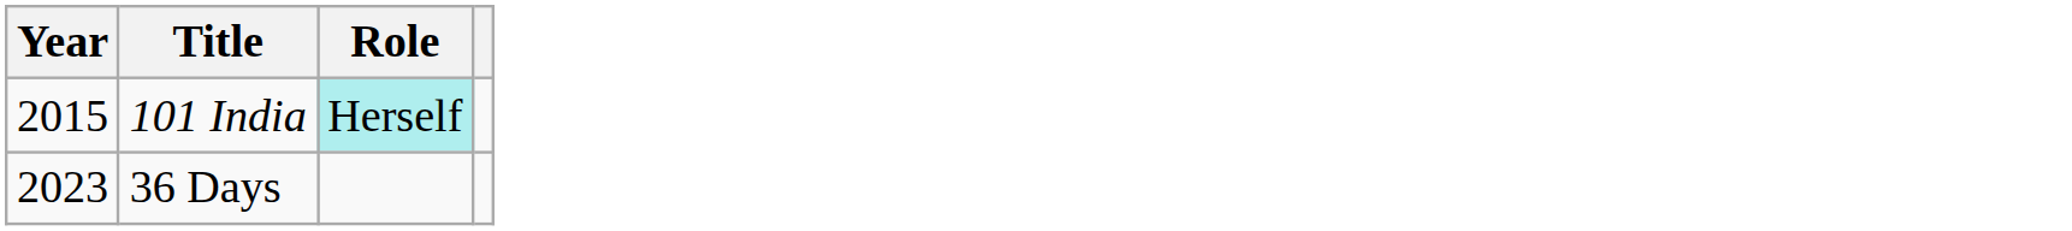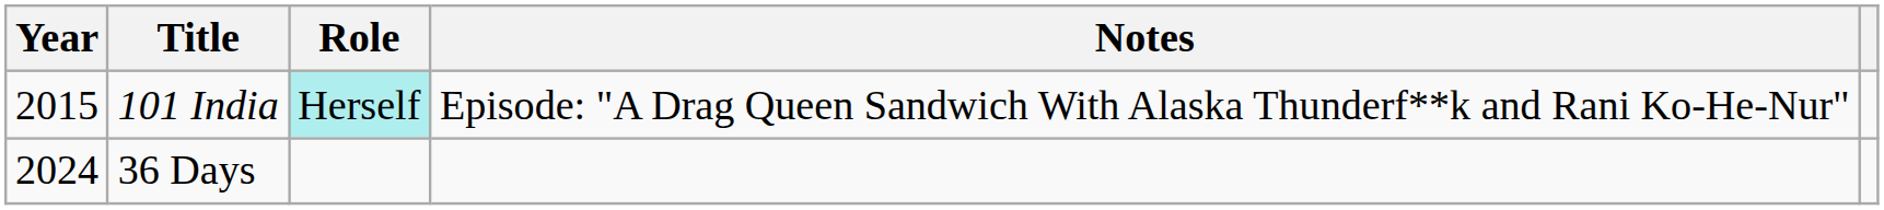+ column: Notes | Episode: "A Drag Queen Sandwich With Alaska Thunderf**k and Rani Ko-He-Nur"
36 Days | Year: 2023 -> 2024
